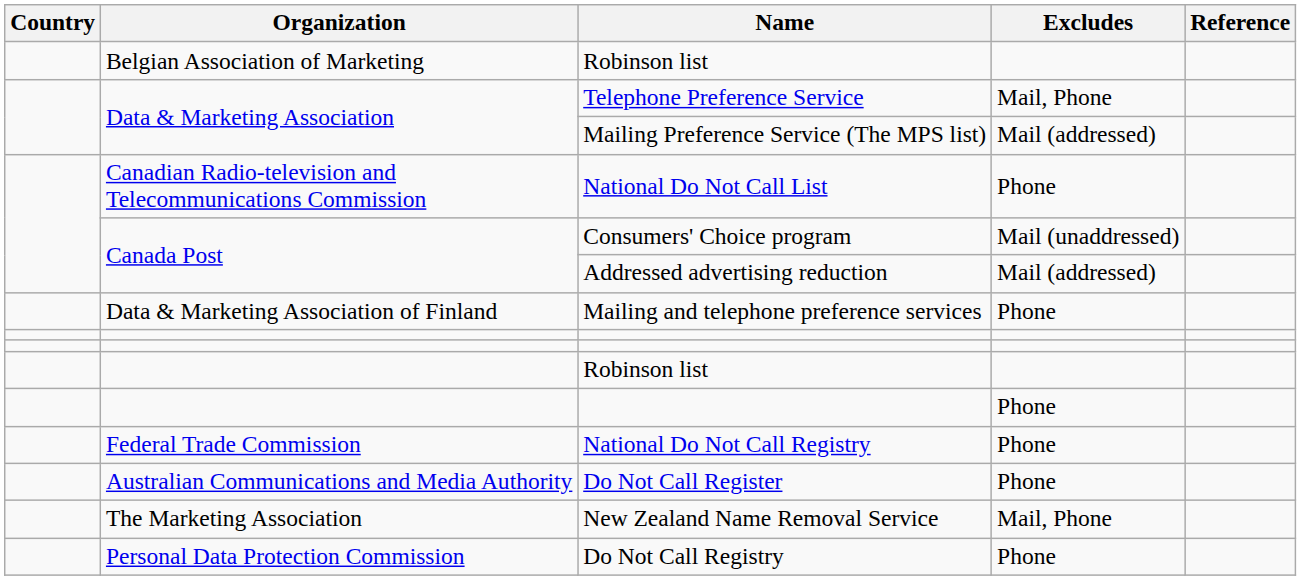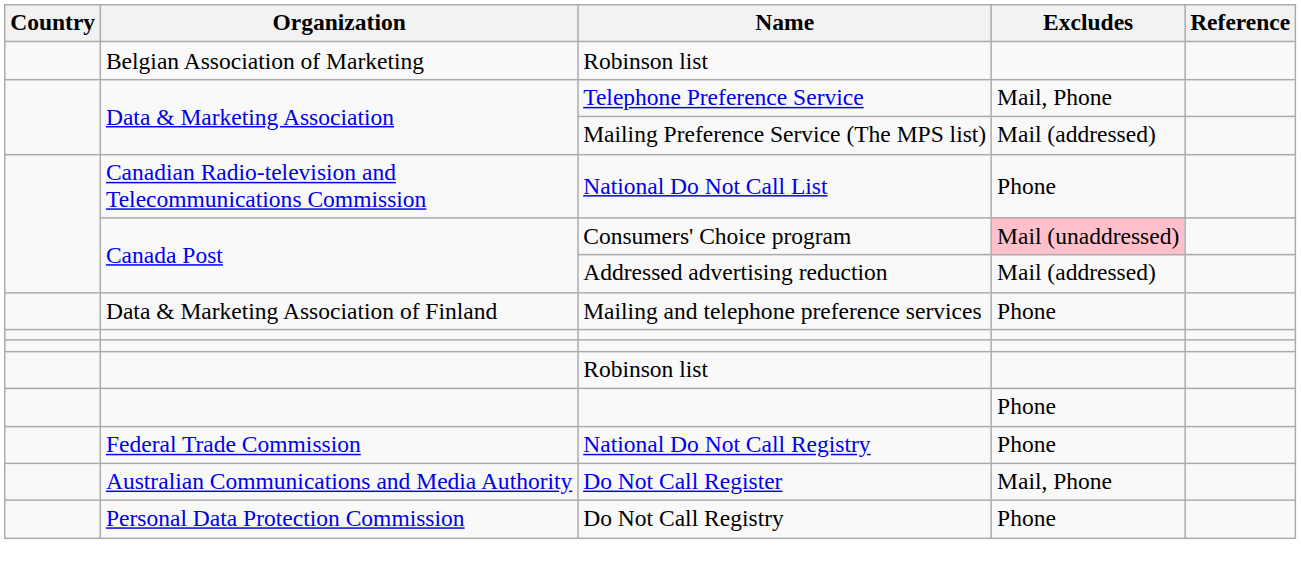Consumers' Choice program | Excludes: no background -> pink background
Do Not Call Register | Excludes: Phone -> Mail, Phone
- row: The Marketing Association | New Zealand Name Removal Service | Mail, Phone
